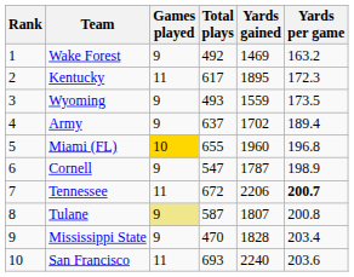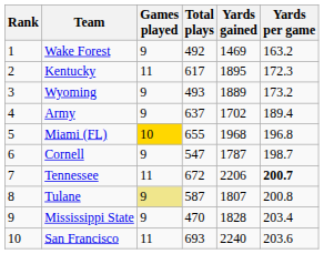Wyoming | Yards gained: 1559 -> 1889
Wyoming | Yards per game: 173.5 -> 173.2
Miami (FL) | Yards gained: 1960 -> 1968
Cornell | Yards per game: 198.9 -> 198.7
